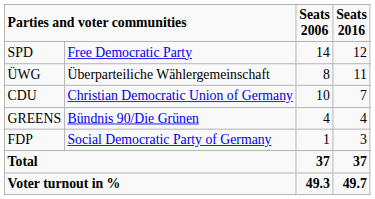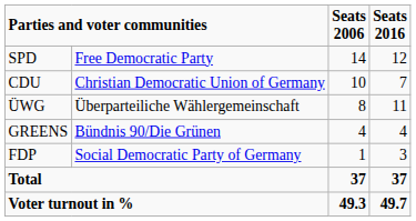rows swapped: CDU <-> ÜWG
